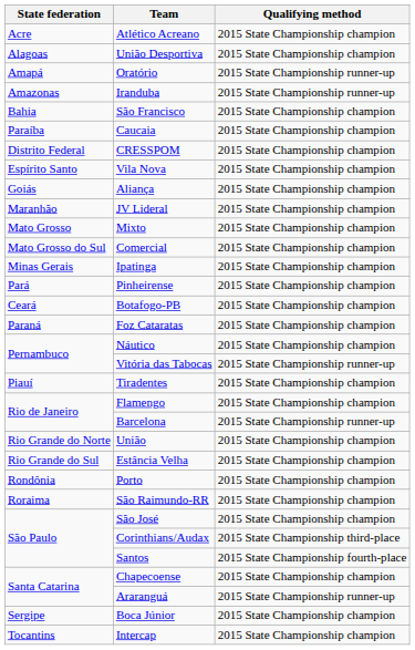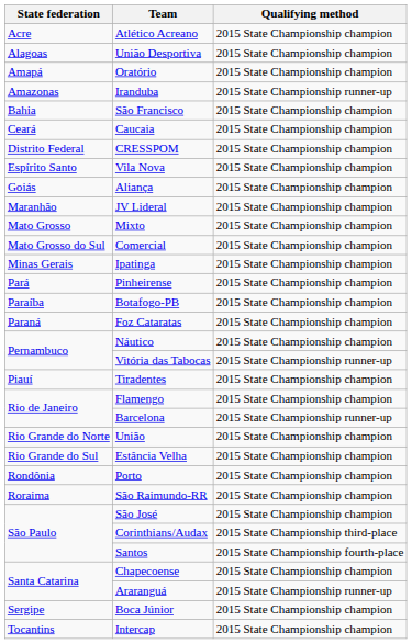Oratório | Qualifying method: 2015 State Championship runner-up -> 2015 State Championship champion
Caucaia | State federation: Paraíba -> Ceará
Botafogo-PB | State federation: Ceará -> Paraíba
